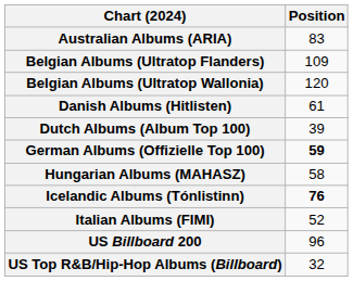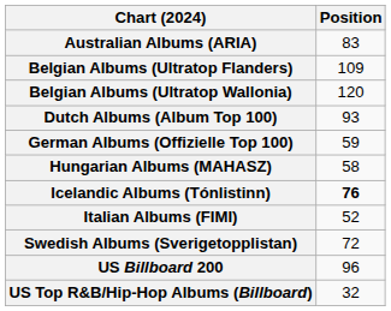- row: Danish Albums (Hitlisten) | 61
Dutch Albums (Album Top 100) | Position: 39 -> 93
German Albums (Offizielle Top 100) | Position: bold -> normal
+ row: Swedish Albums (Sverigetopplistan) | 72
